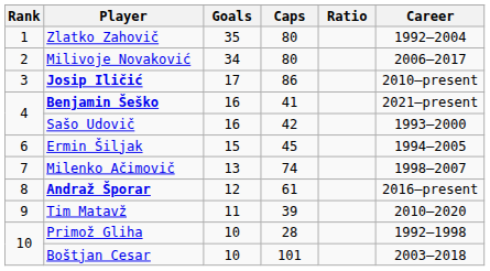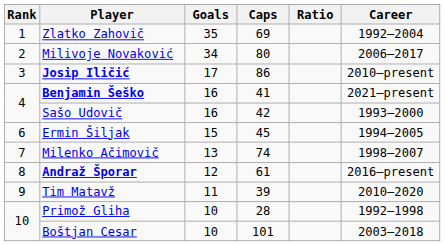Zlatko Zahovič | Caps: 80 -> 69
